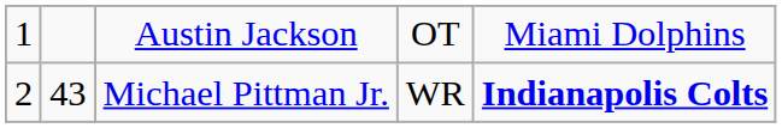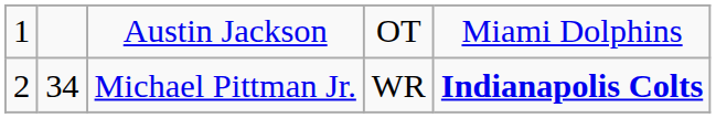Michael Pittman Jr. | column 2: 43 -> 34
